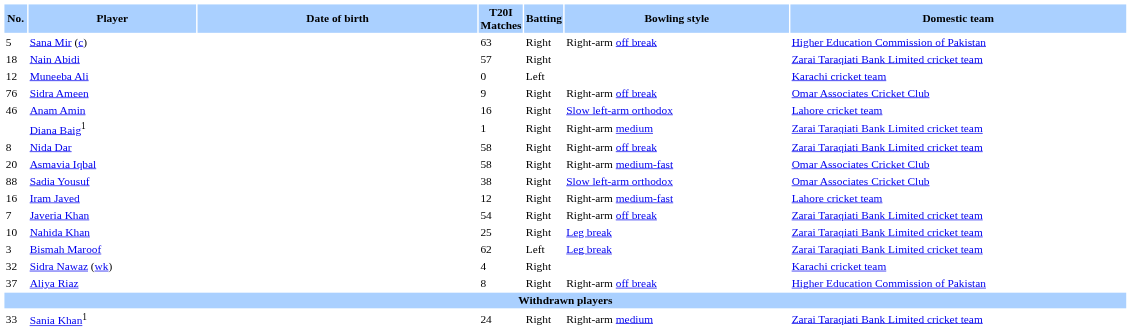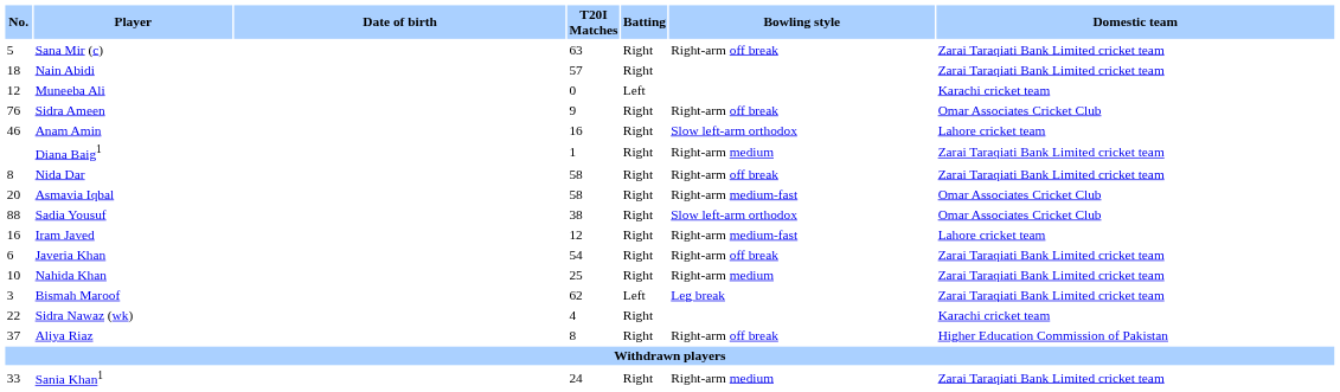Sana Mir (c) | Domestic team: Higher Education Commission of Pakistan -> Zarai Taraqiati Bank Limited cricket team
Javeria Khan | No.: 7 -> 6
Nahida Khan | Bowling style: Leg break -> Right-arm medium
Sidra Nawaz (wk) | No.: 32 -> 22
